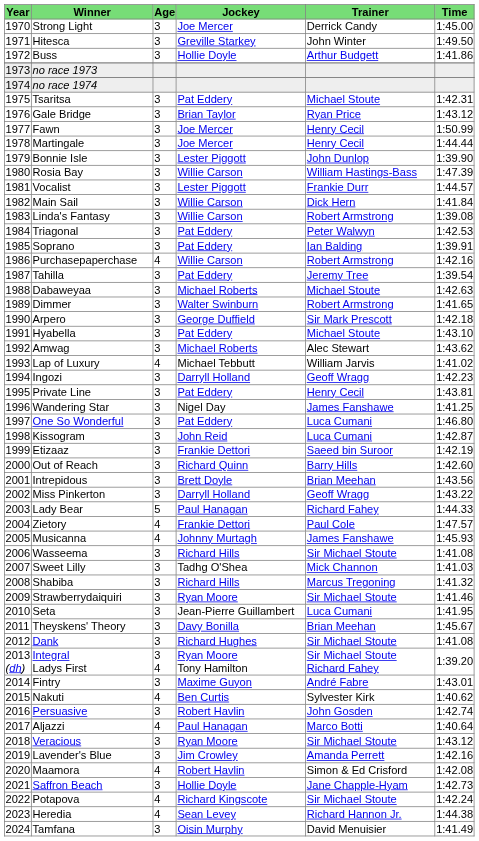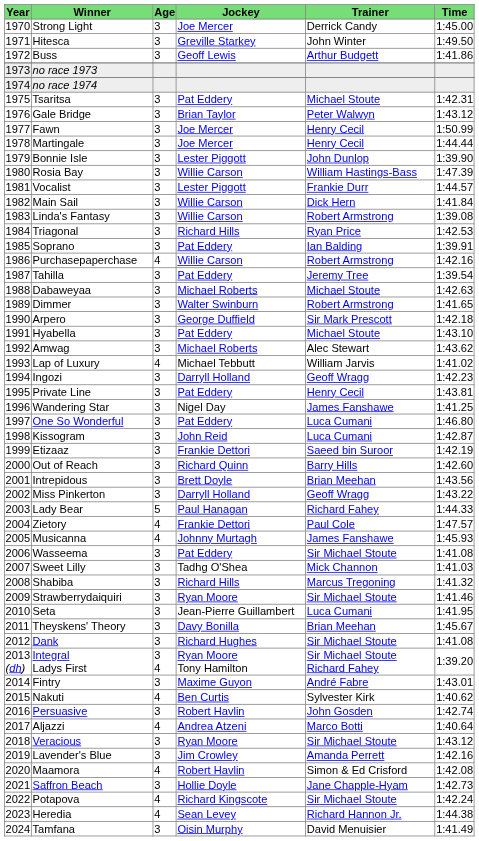Buss | Jockey: Hollie Doyle -> Geoff Lewis
Gale Bridge | Trainer: Ryan Price -> Peter Walwyn
Triagonal | Jockey: Pat Eddery -> Richard Hills
Triagonal | Trainer: Peter Walwyn -> Ryan Price
Wasseema | Jockey: Richard Hills -> Pat Eddery
Aljazzi | Jockey: Paul Hanagan -> Andrea Atzeni
